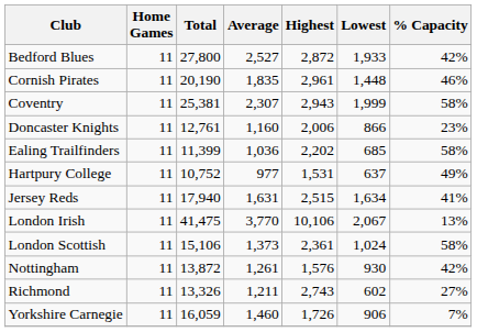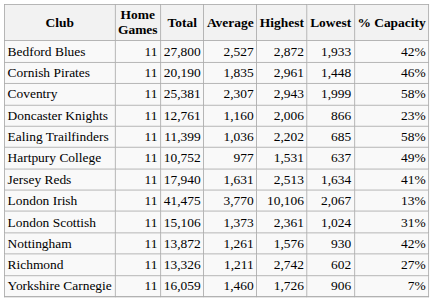Jersey Reds | Highest: 2,515 -> 2,513
London Scottish | % Capacity: 58% -> 31%
Richmond | Highest: 2,743 -> 2,742
